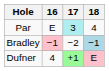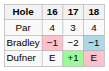Par | 16: E -> 4
Par | 17: paleturquoise background -> no background
Dufner | 16: 4 -> E
